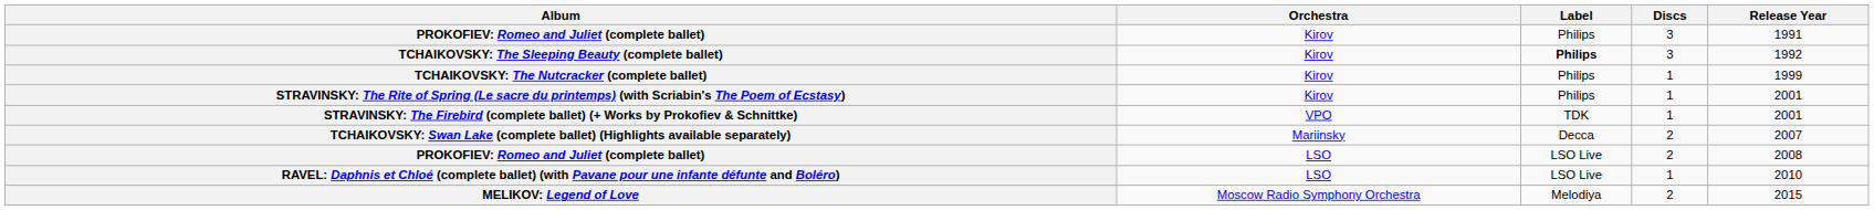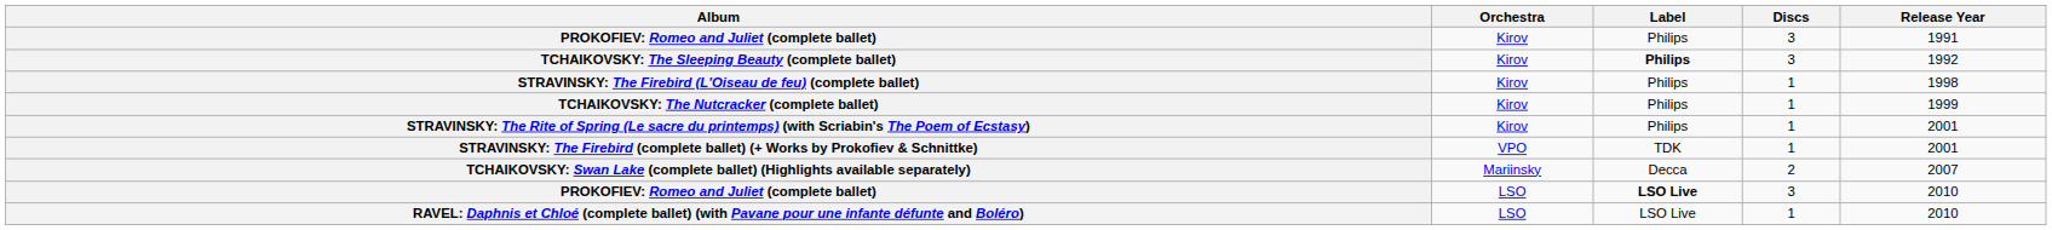+ row: STRAVINSKY: The Firebird (L'Oiseau de feu) (complete ballet) | Kirov | Philips | 1 | 1998
PROKOFIEV: Romeo and Juliet (complete ballet) / LSO | Label: normal -> bold
PROKOFIEV: Romeo and Juliet (complete ballet) / LSO | Discs: 2 -> 3
PROKOFIEV: Romeo and Juliet (complete ballet) / LSO | Release Year: 2008 -> 2010
- row: MELIKOV: Legend of Love | Moscow Radio Symphony Orchestra | Melodiya | 2 | 2015
